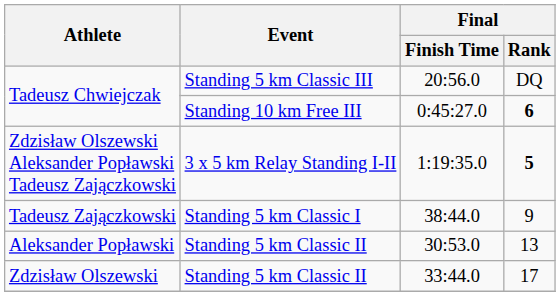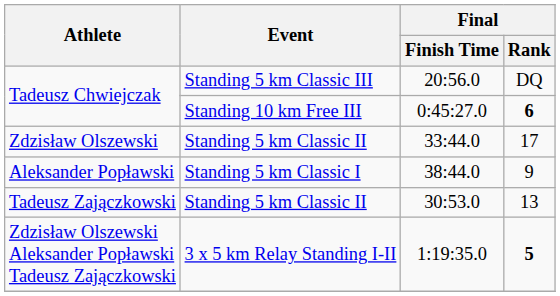rows swapped: 33:44.0 <-> 1:19:35.0
38:44.0 | Athlete: Tadeusz Zajączkowski -> Aleksander Popławski
30:53.0 | Athlete: Aleksander Popławski -> Tadeusz Zajączkowski
